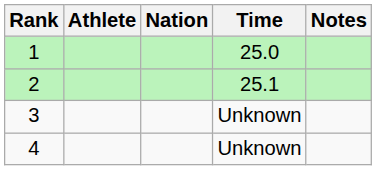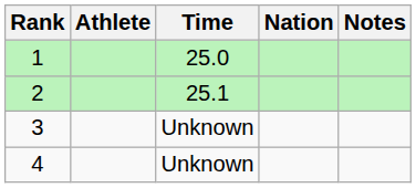columns swapped: Nation <-> Time
